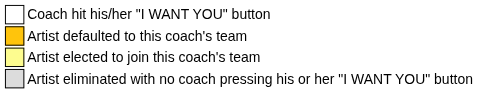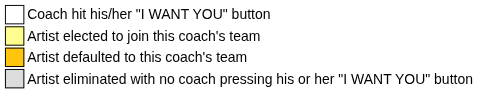rows swapped: Artist defaulted to this coach's team <-> Artist elected to join this coach's team
